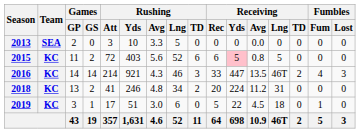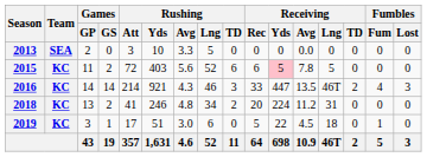2015 | Receiving / Avg: 0.8 -> 7.8
